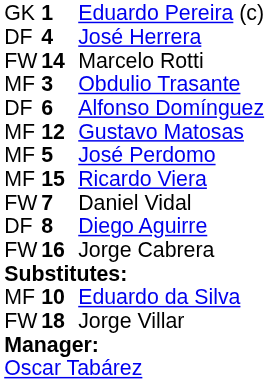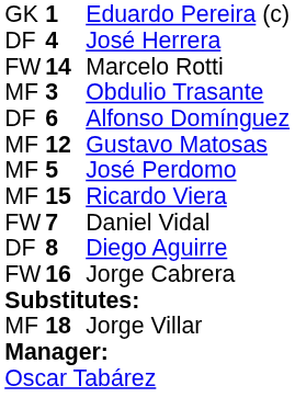- row: MF | 10 | Eduardo da Silva
Jorge Villar | column 1: FW -> MF
